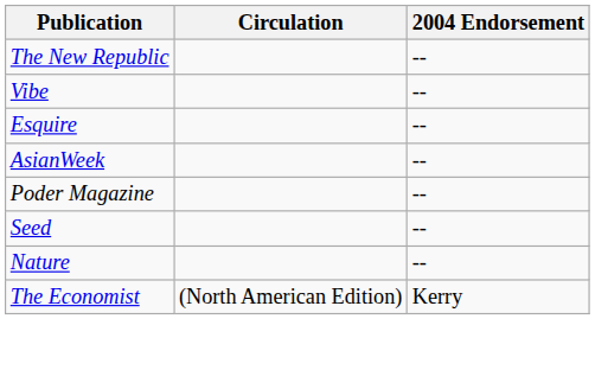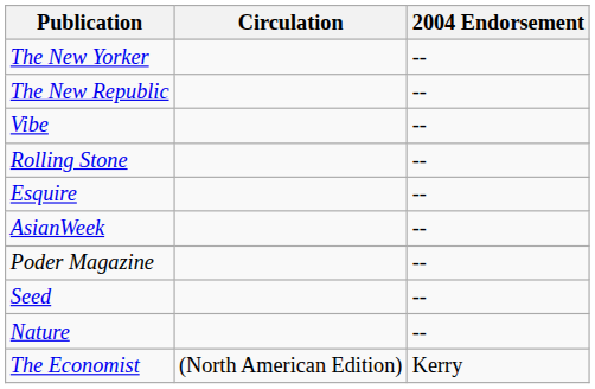+ row: The New Yorker | --
+ row: Rolling Stone | --
